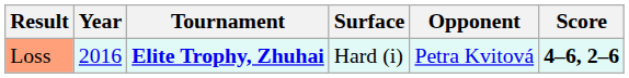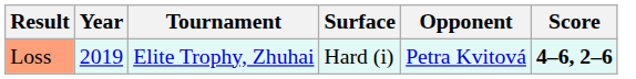Loss | Year: 2016 -> 2019
Loss | Tournament: bold -> normal
